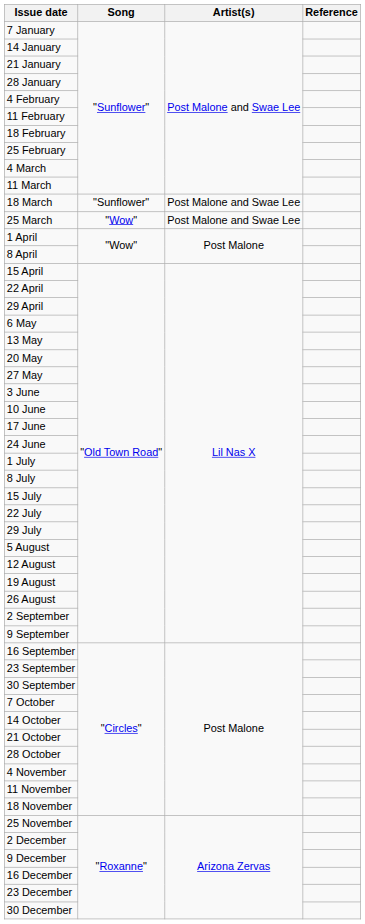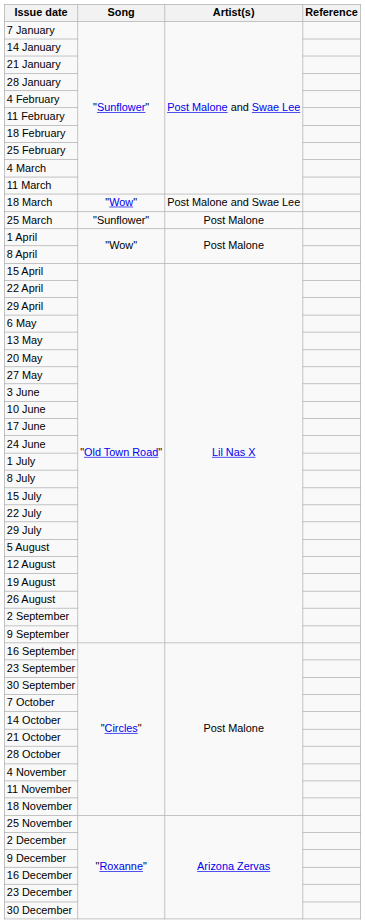18 March | Song: "Sunflower" -> "Wow"
25 March | Song: "Wow" -> "Sunflower"
25 March | Artist(s): Post Malone and Swae Lee -> Post Malone
